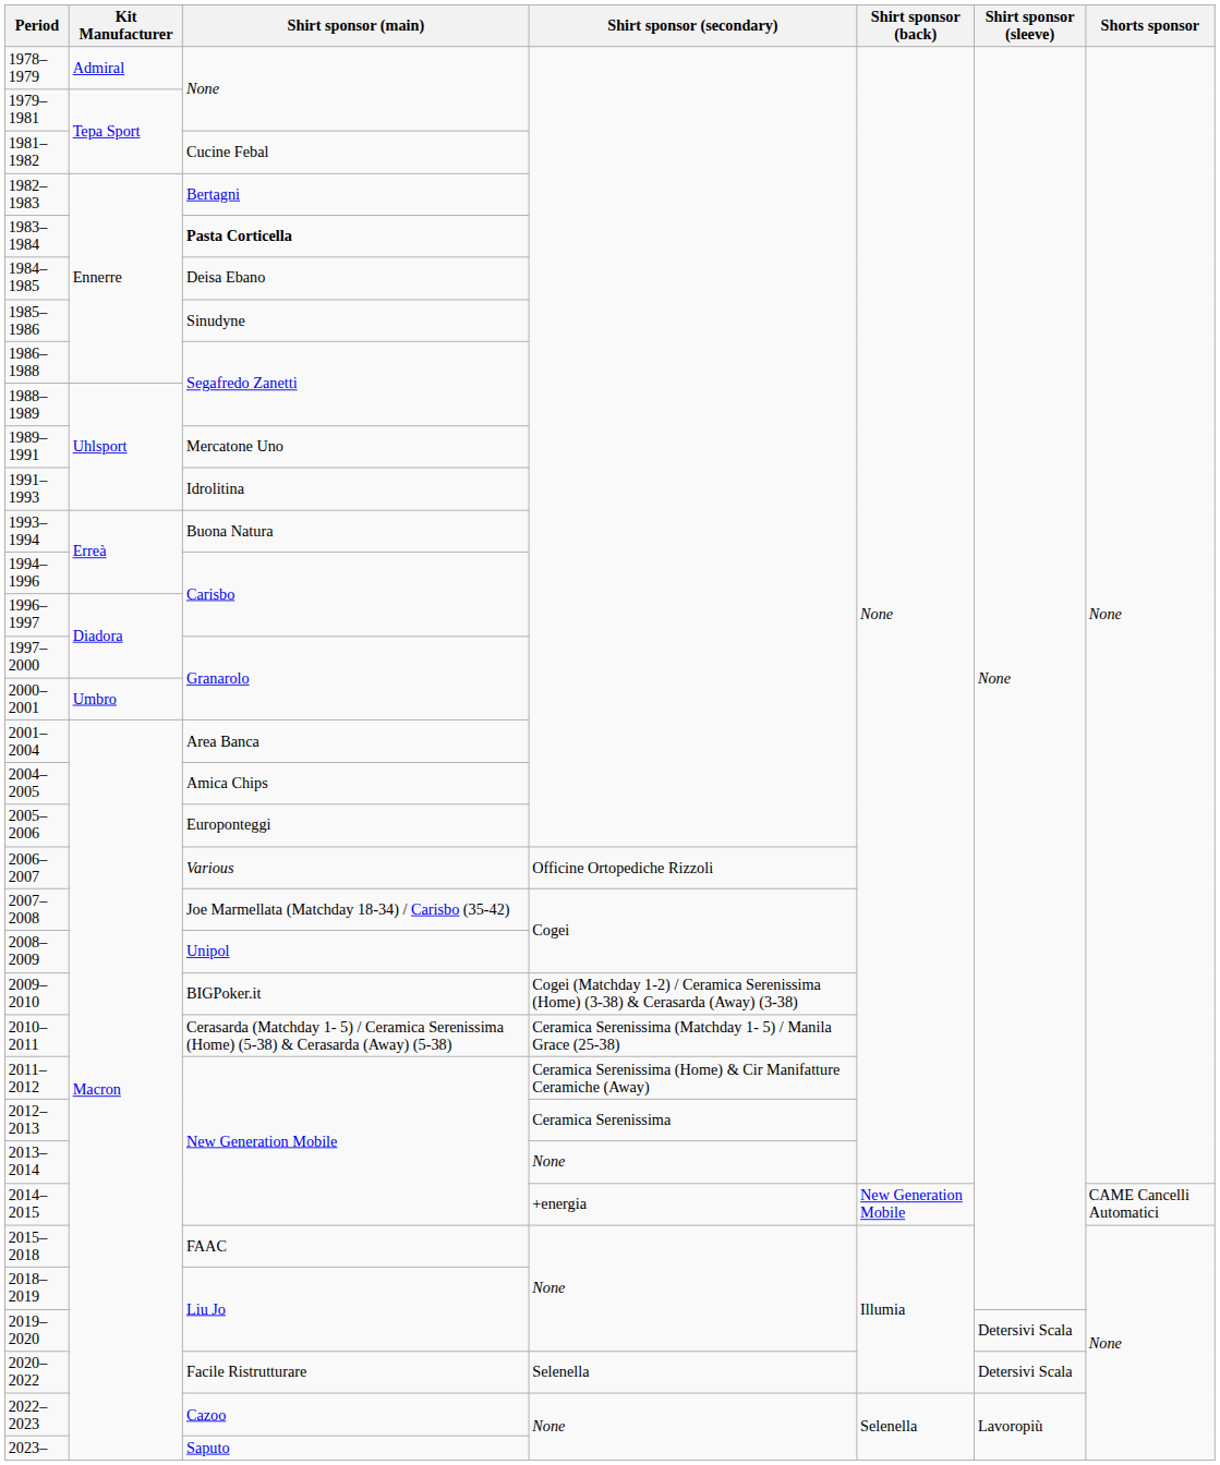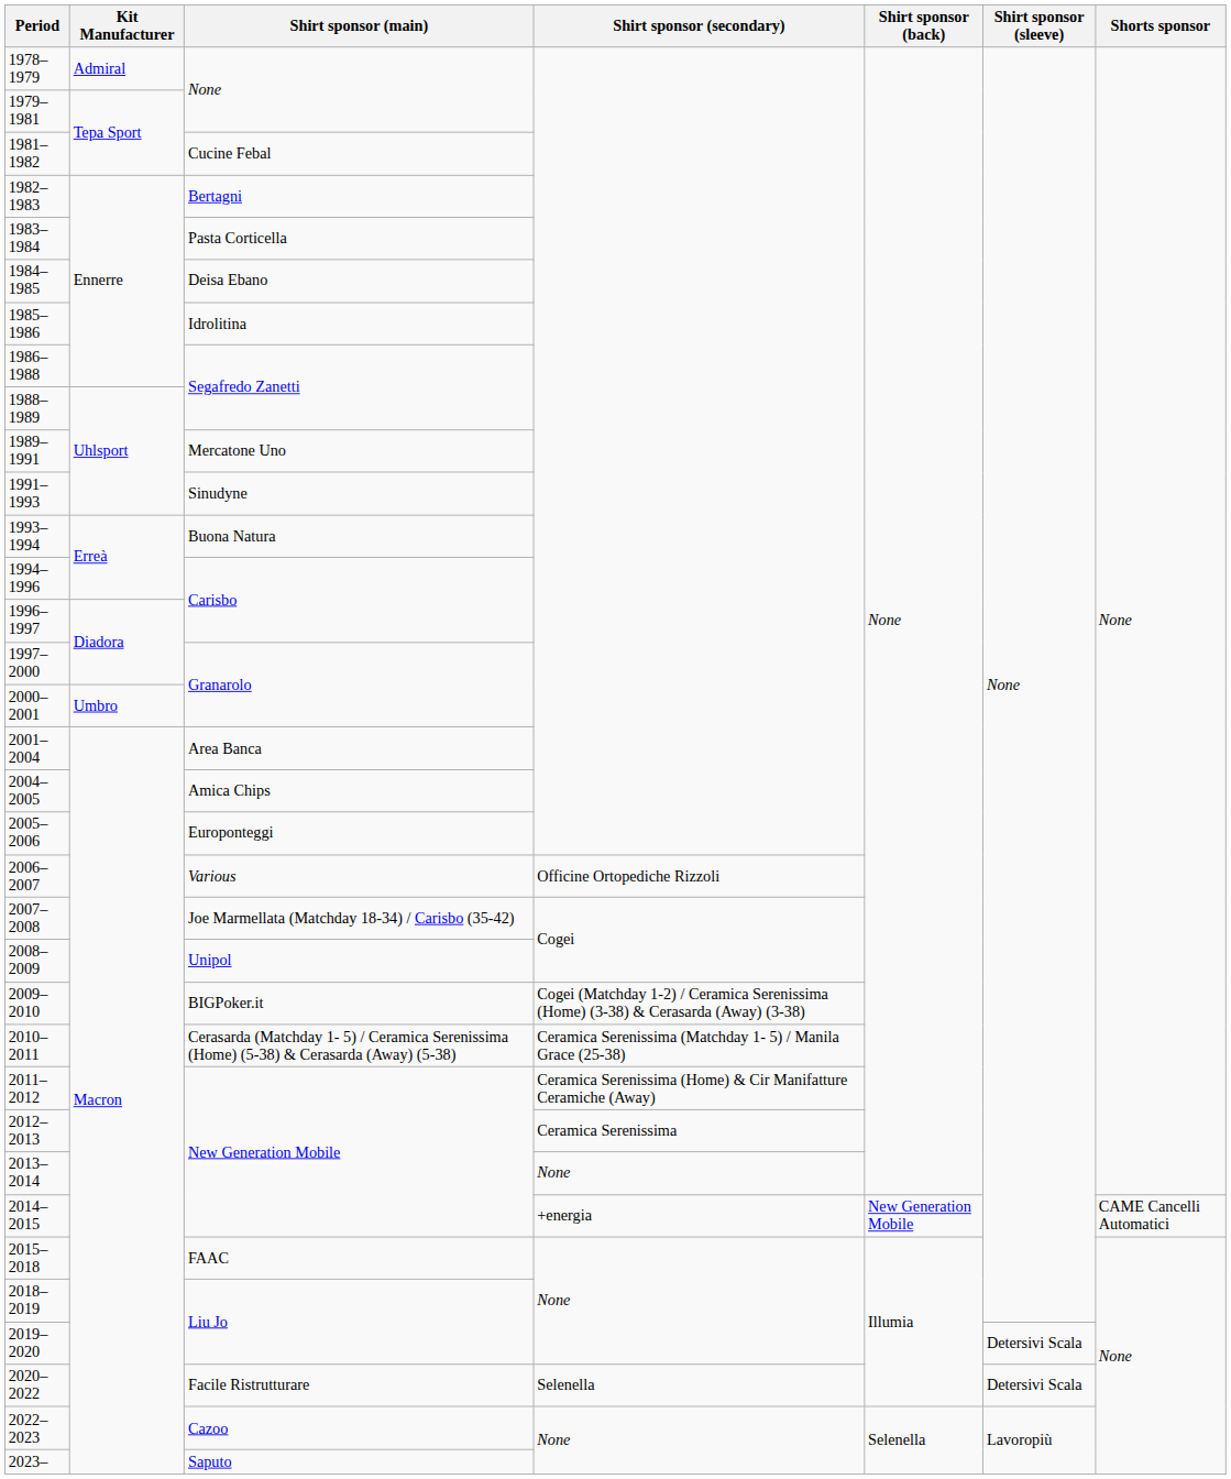1983–1984 | Shirt sponsor (main): bold -> normal
1985–1986 | Shirt sponsor (main): Sinudyne -> Idrolitina
1991–1993 | Shirt sponsor (main): Idrolitina -> Sinudyne
